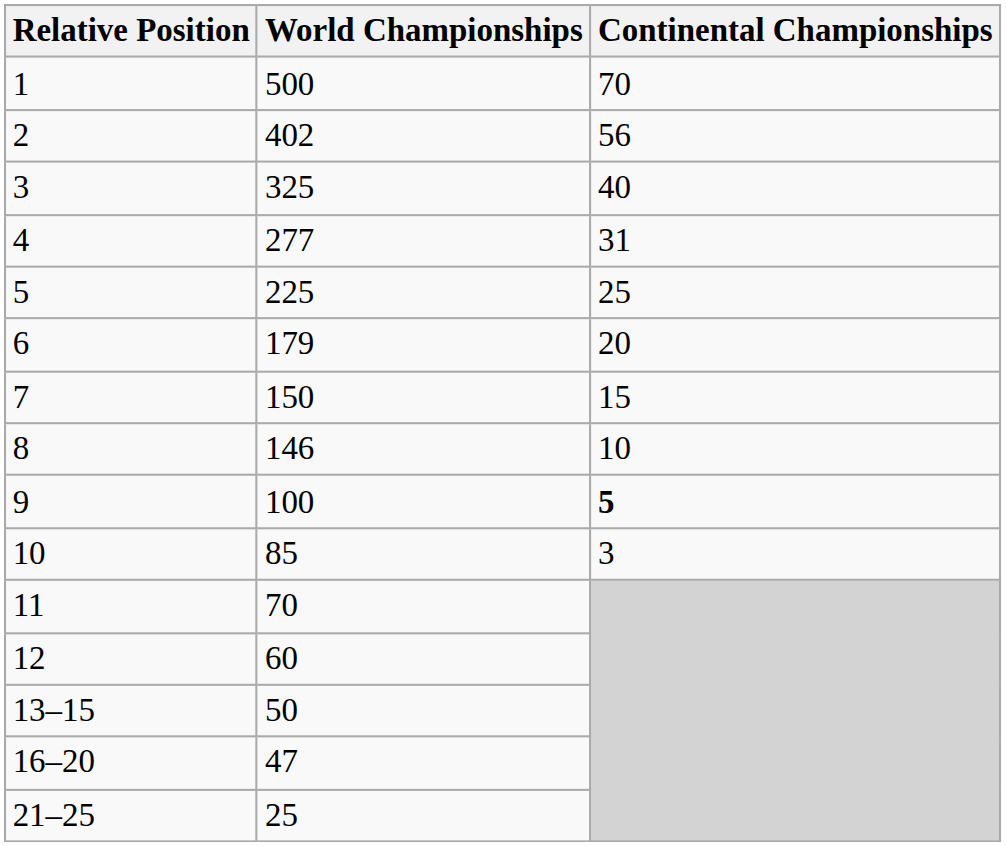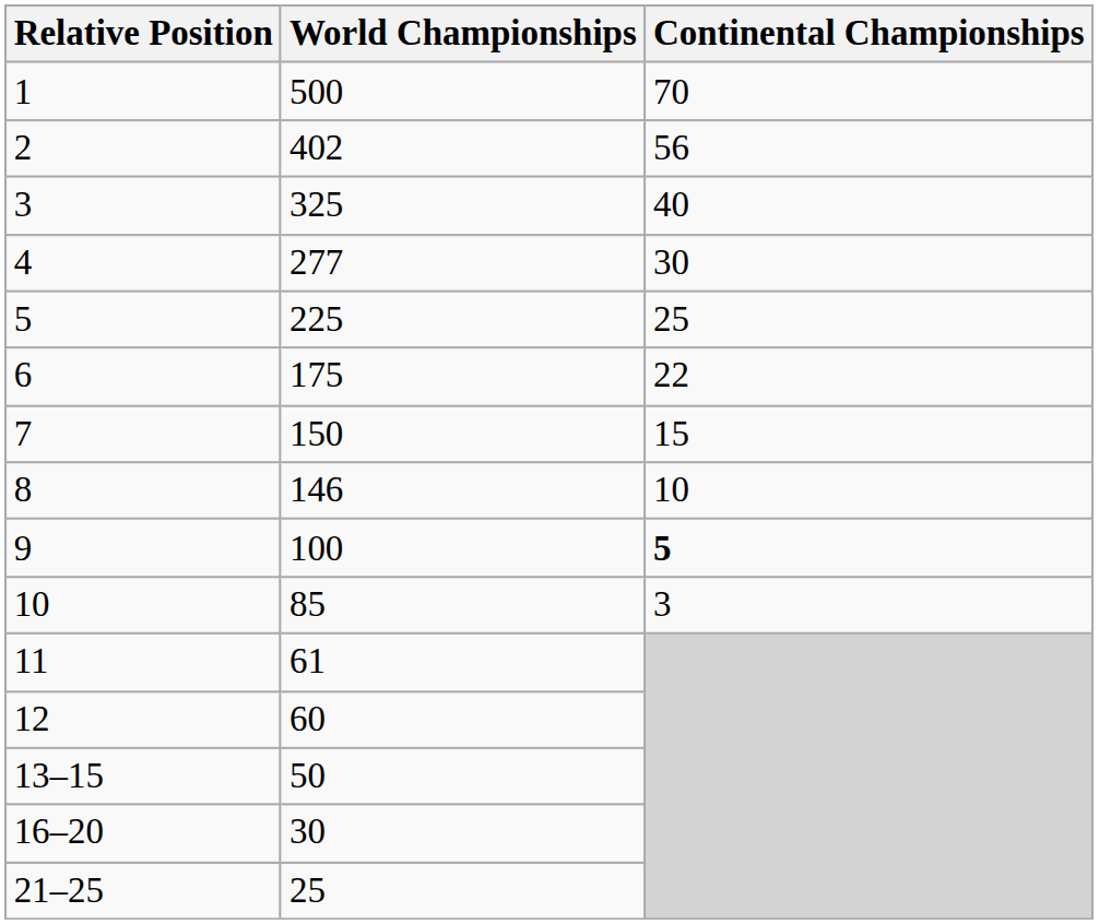4 | Continental Championships: 31 -> 30
6 | World Championships: 179 -> 175
6 | Continental Championships: 20 -> 22
11 | World Championships: 70 -> 61
16–20 | World Championships: 47 -> 30
